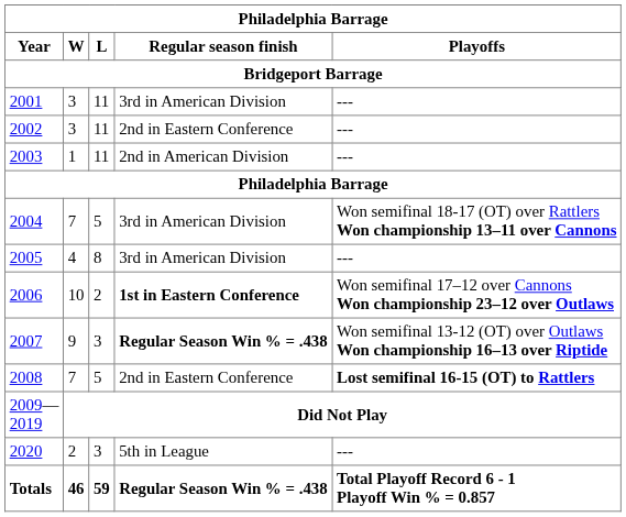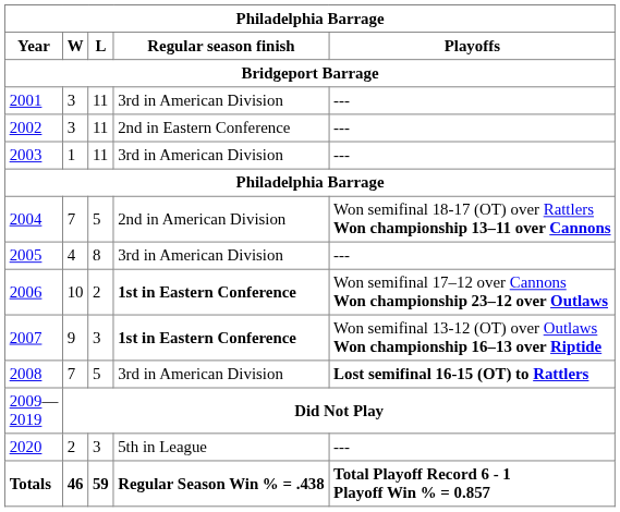2003 | Philadelphia Barrage / Regular season finish: 2nd in American Division -> 3rd in American Division
2004 | Philadelphia Barrage / Regular season finish: 3rd in American Division -> 2nd in American Division
2007 | Philadelphia Barrage / Regular season finish: Regular Season Win % = .438 -> 1st in Eastern Conference
2008 | Philadelphia Barrage / Regular season finish: 2nd in Eastern Conference -> 3rd in American Division
